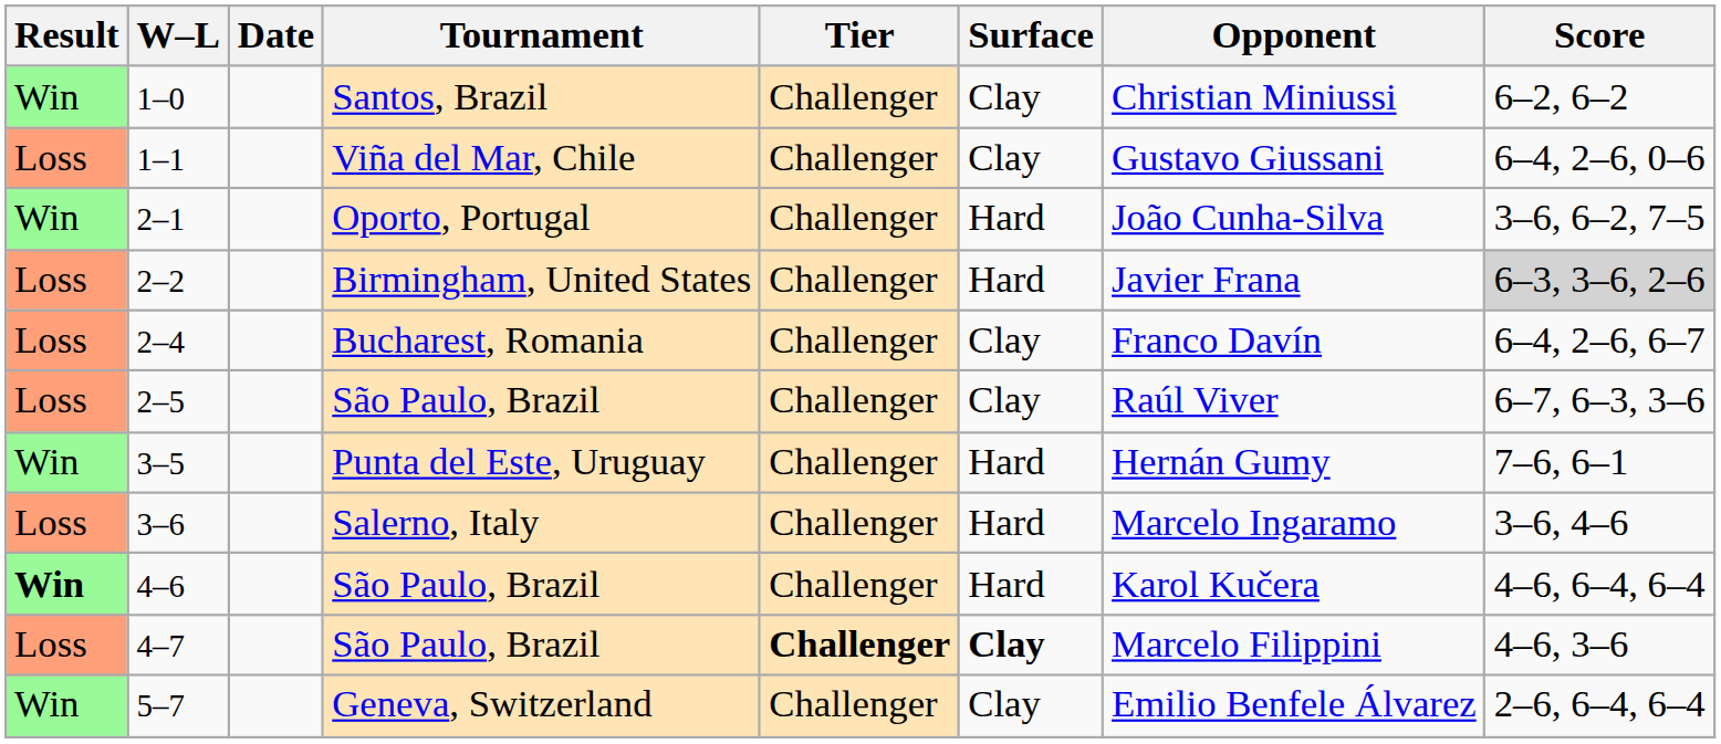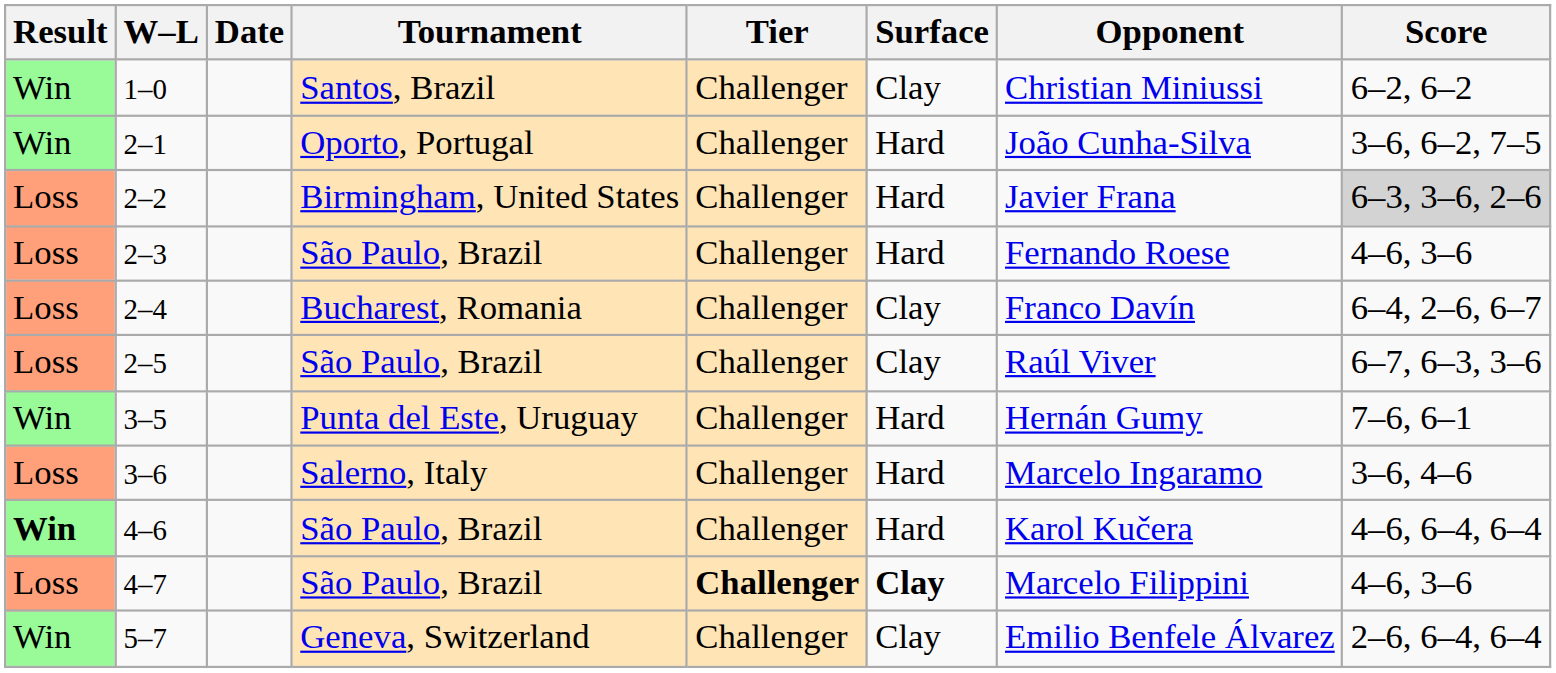- row: Loss | 1–1 | Viña del Mar, Chile | Challenger | Clay | Gustavo Giussani | 6–4, 2–6, 0–6
+ row: Loss | 2–3 | São Paulo, Brazil | Challenger | Hard | Fernando Roese | 4–6, 3–6
